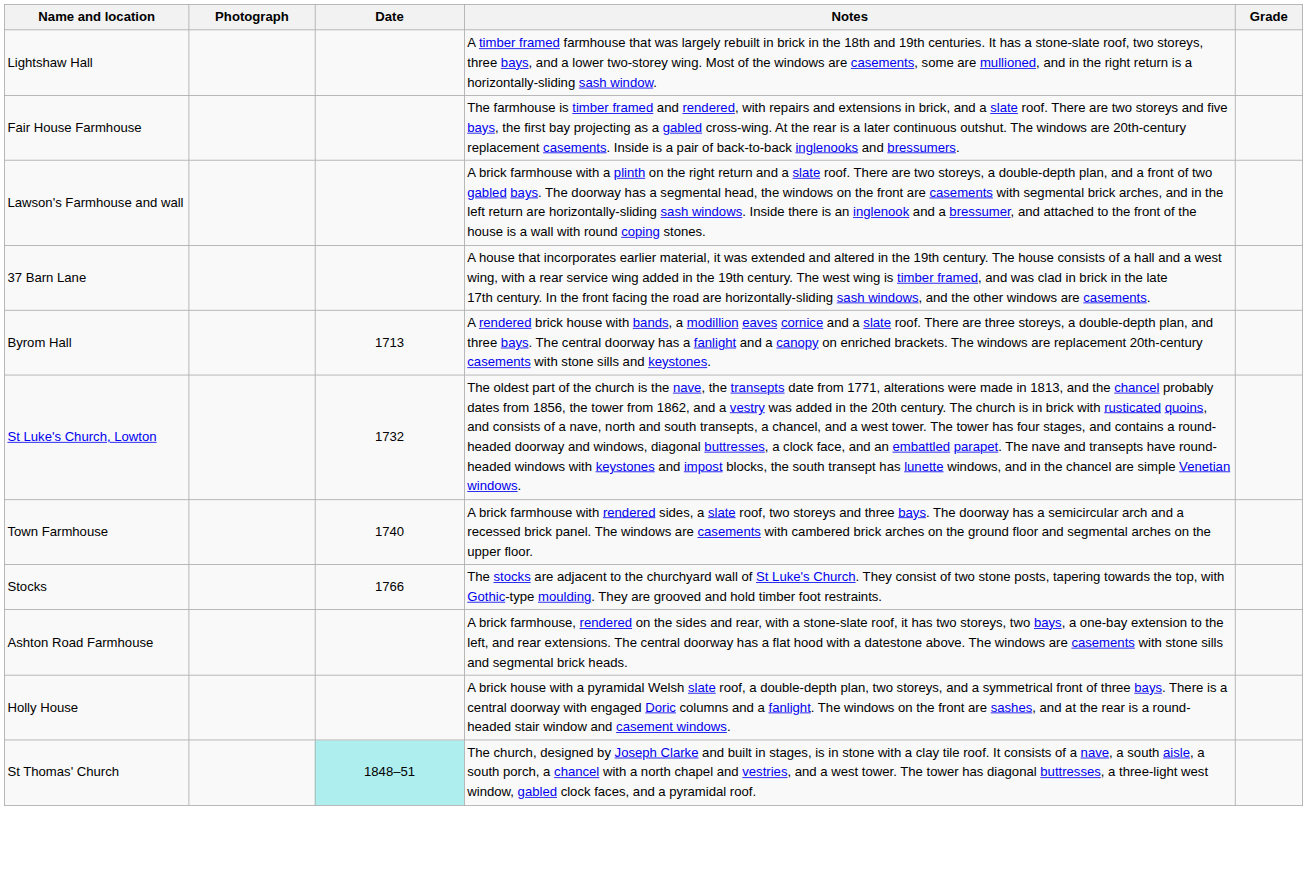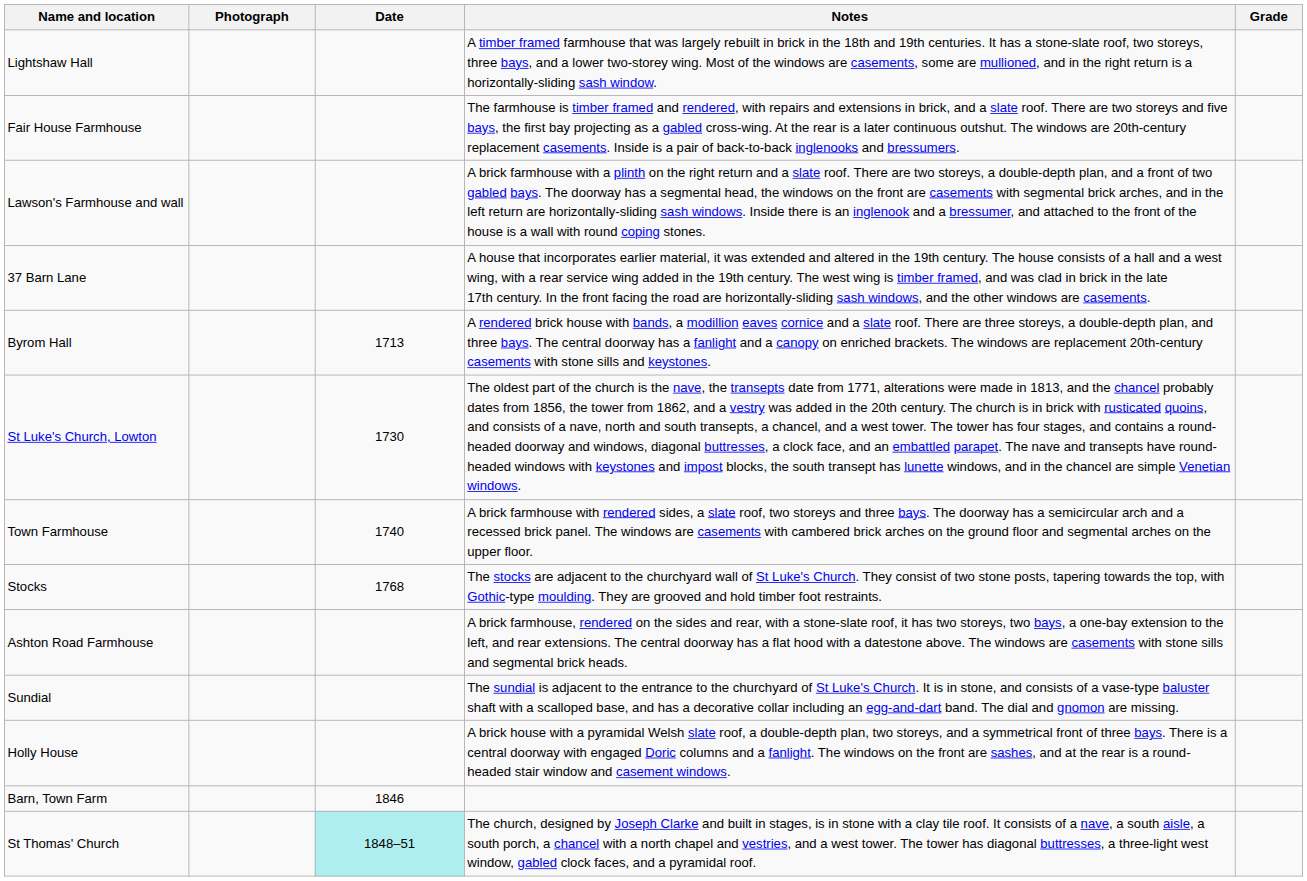St Luke's Church, Lowton | Date: 1732 -> 1730
Stocks | Date: 1766 -> 1768
+ row: Sundial | The sundial is adjacent to the entrance to the churchyard of St Luke's Church. It is in stone, and consists of a vase-type baluster shaft with a scalloped base, and has a decorative collar including an egg-and-dart band. The dial and gnomon are missing.
+ row: Barn, Town Farm | 1846
